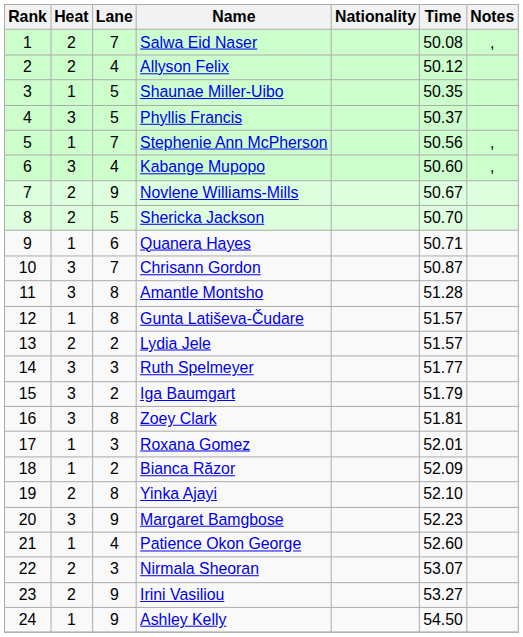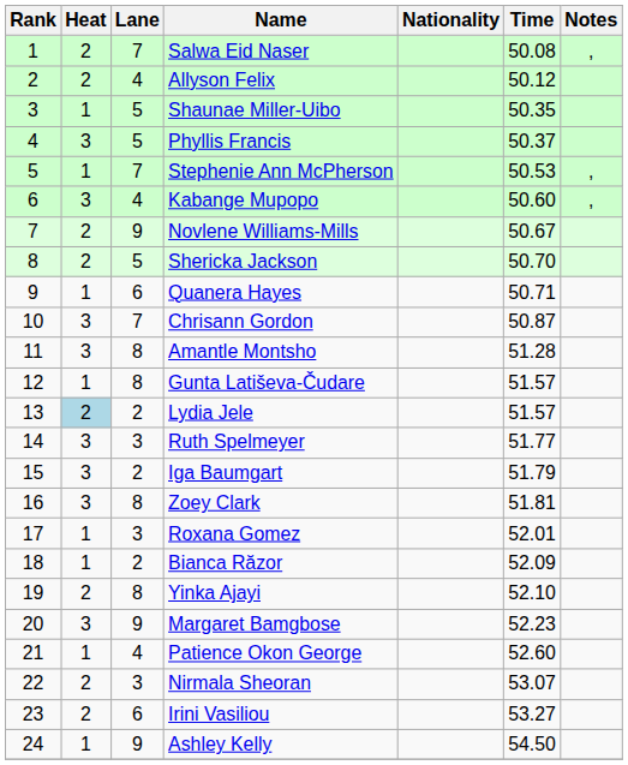Stephenie Ann McPherson | Time: 50.56 -> 50.53
Lydia Jele | Heat: no background -> lightblue background
Irini Vasiliou | Lane: 9 -> 6
